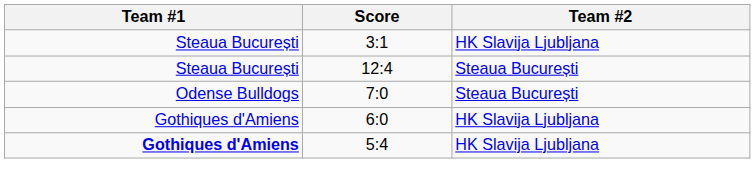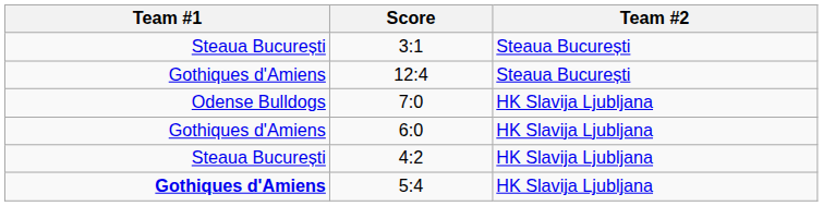3:1 | Team #2: HK Slavija Ljubljana -> Steaua București
12:4 | Team #1: Steaua București -> Gothiques d'Amiens
7:0 | Team #2: Steaua București -> HK Slavija Ljubljana
+ row: Steaua București | 4:2 | HK Slavija Ljubljana
